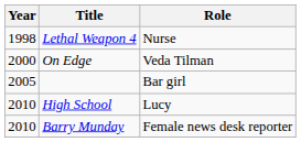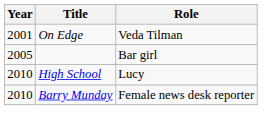- row: 1998 | Lethal Weapon 4 | Nurse
On Edge | Year: 2000 -> 2001
